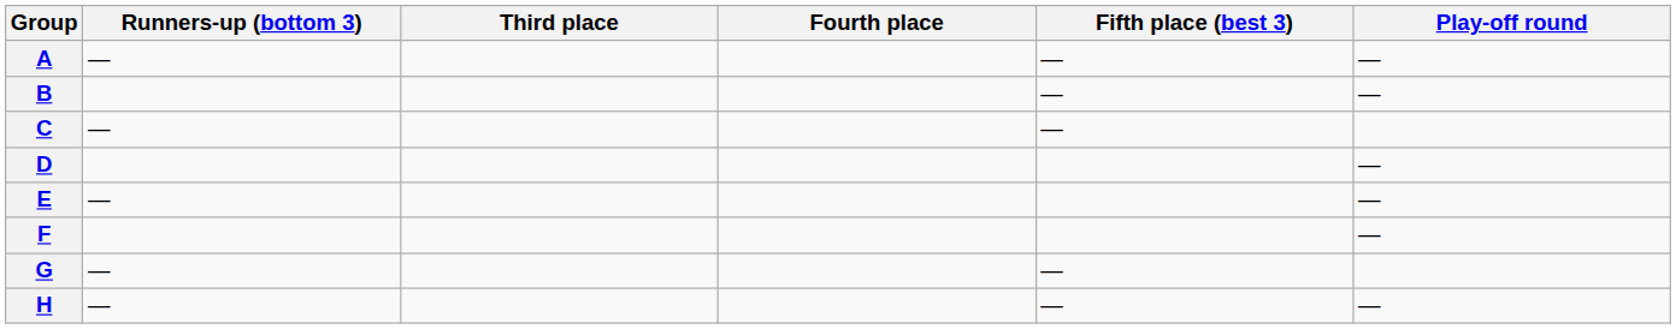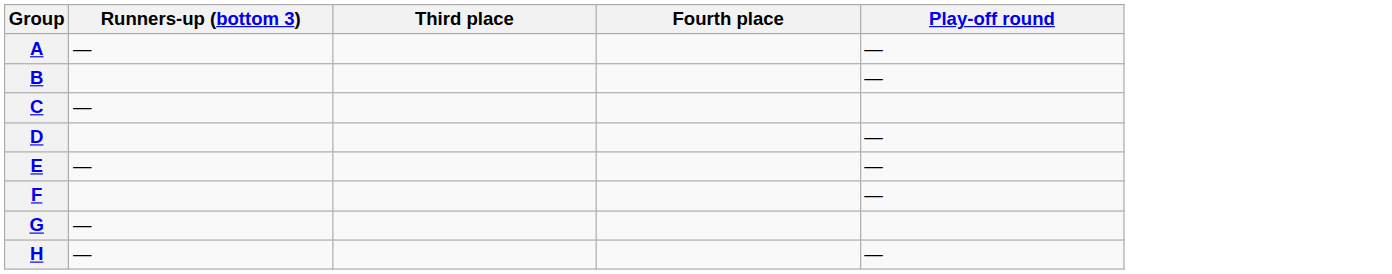- column: Fifth place (best 3) | — | — | — | — | —
